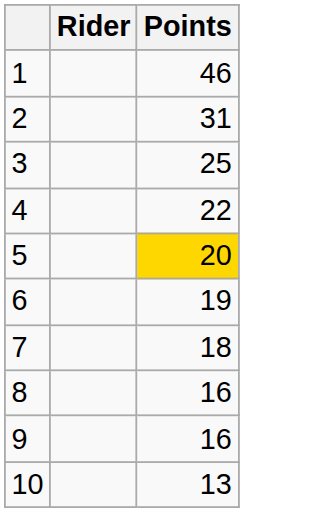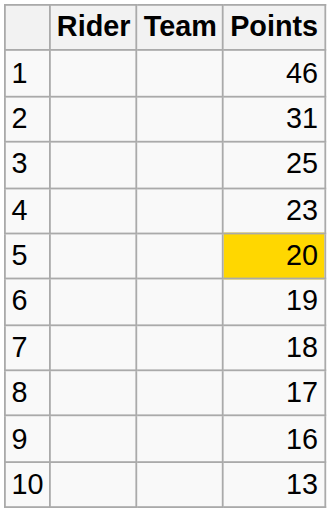+ column: Team
4 | Points: 22 -> 23
8 | Points: 16 -> 17
